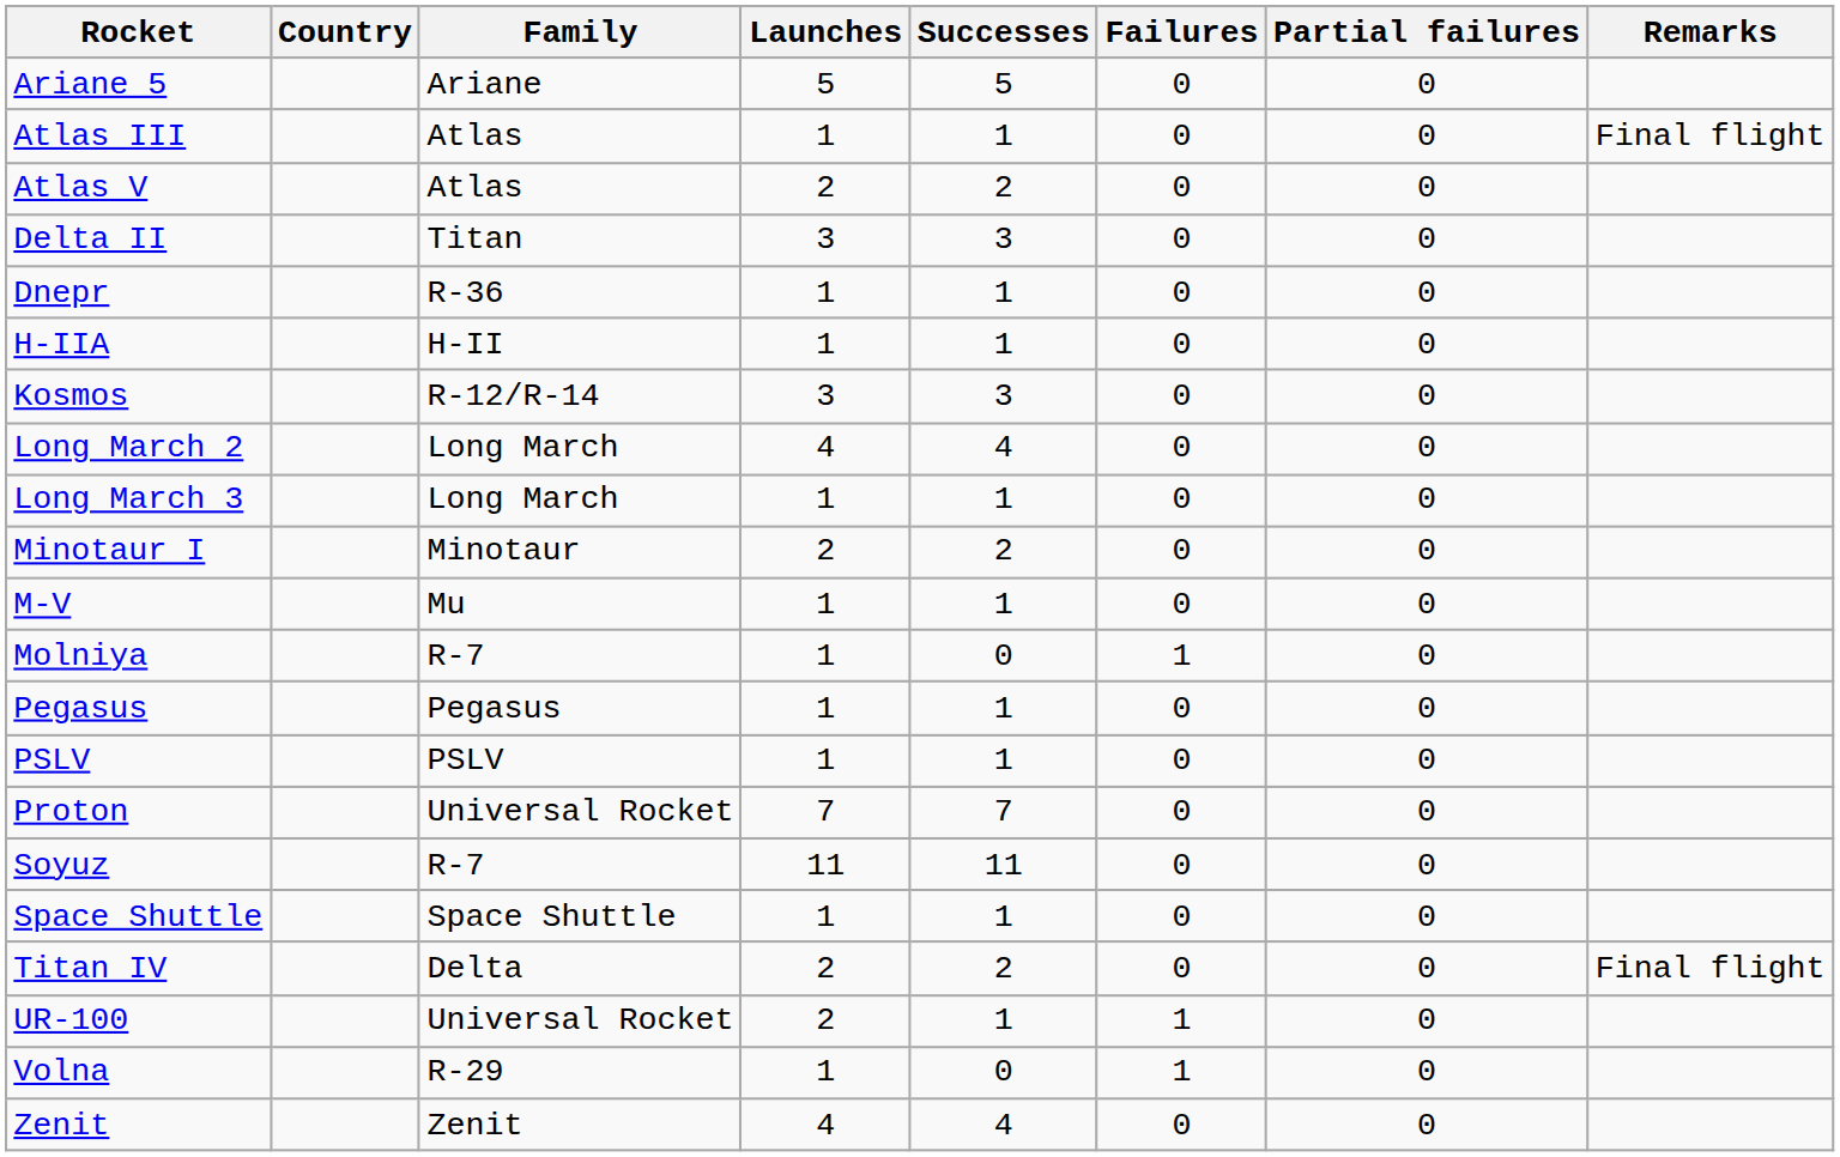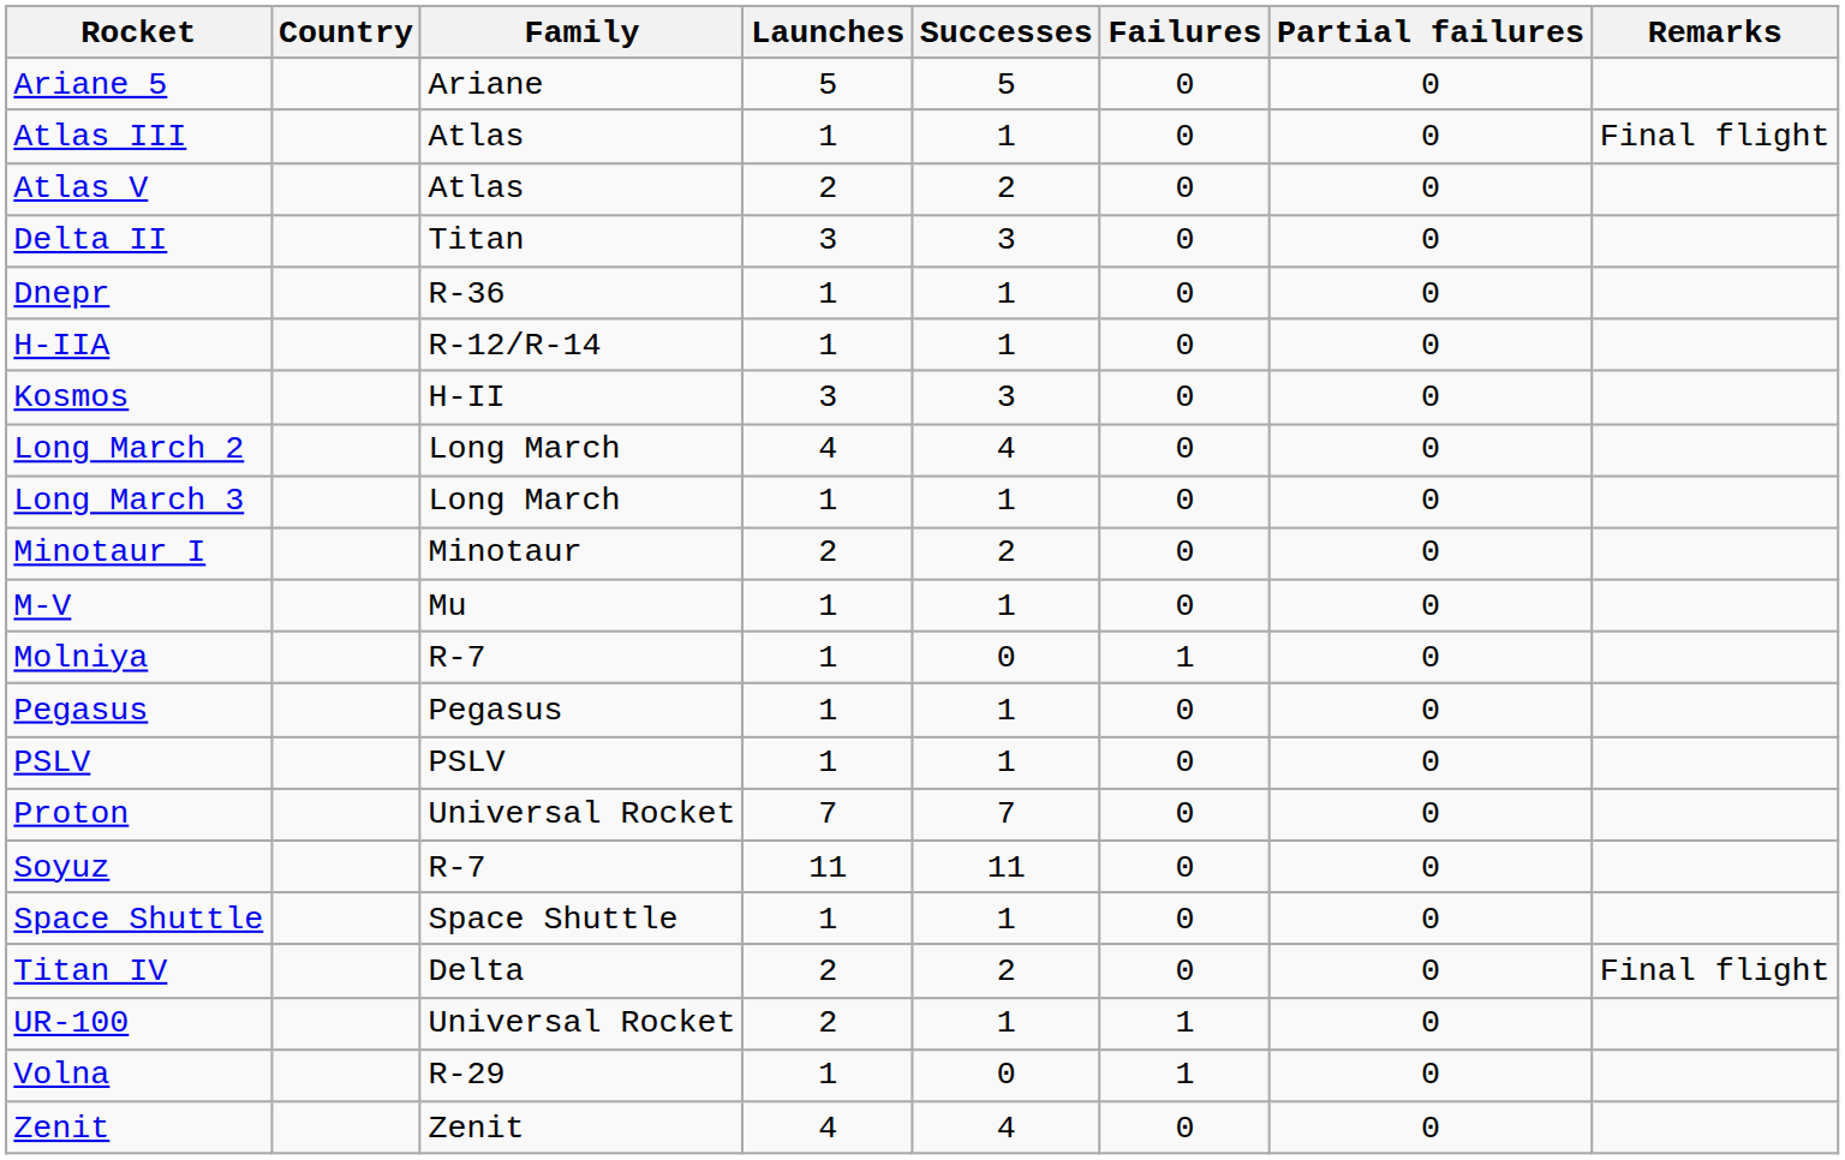H-IIA | Family: H-II -> R-12/R-14
Kosmos | Family: R-12/R-14 -> H-II
